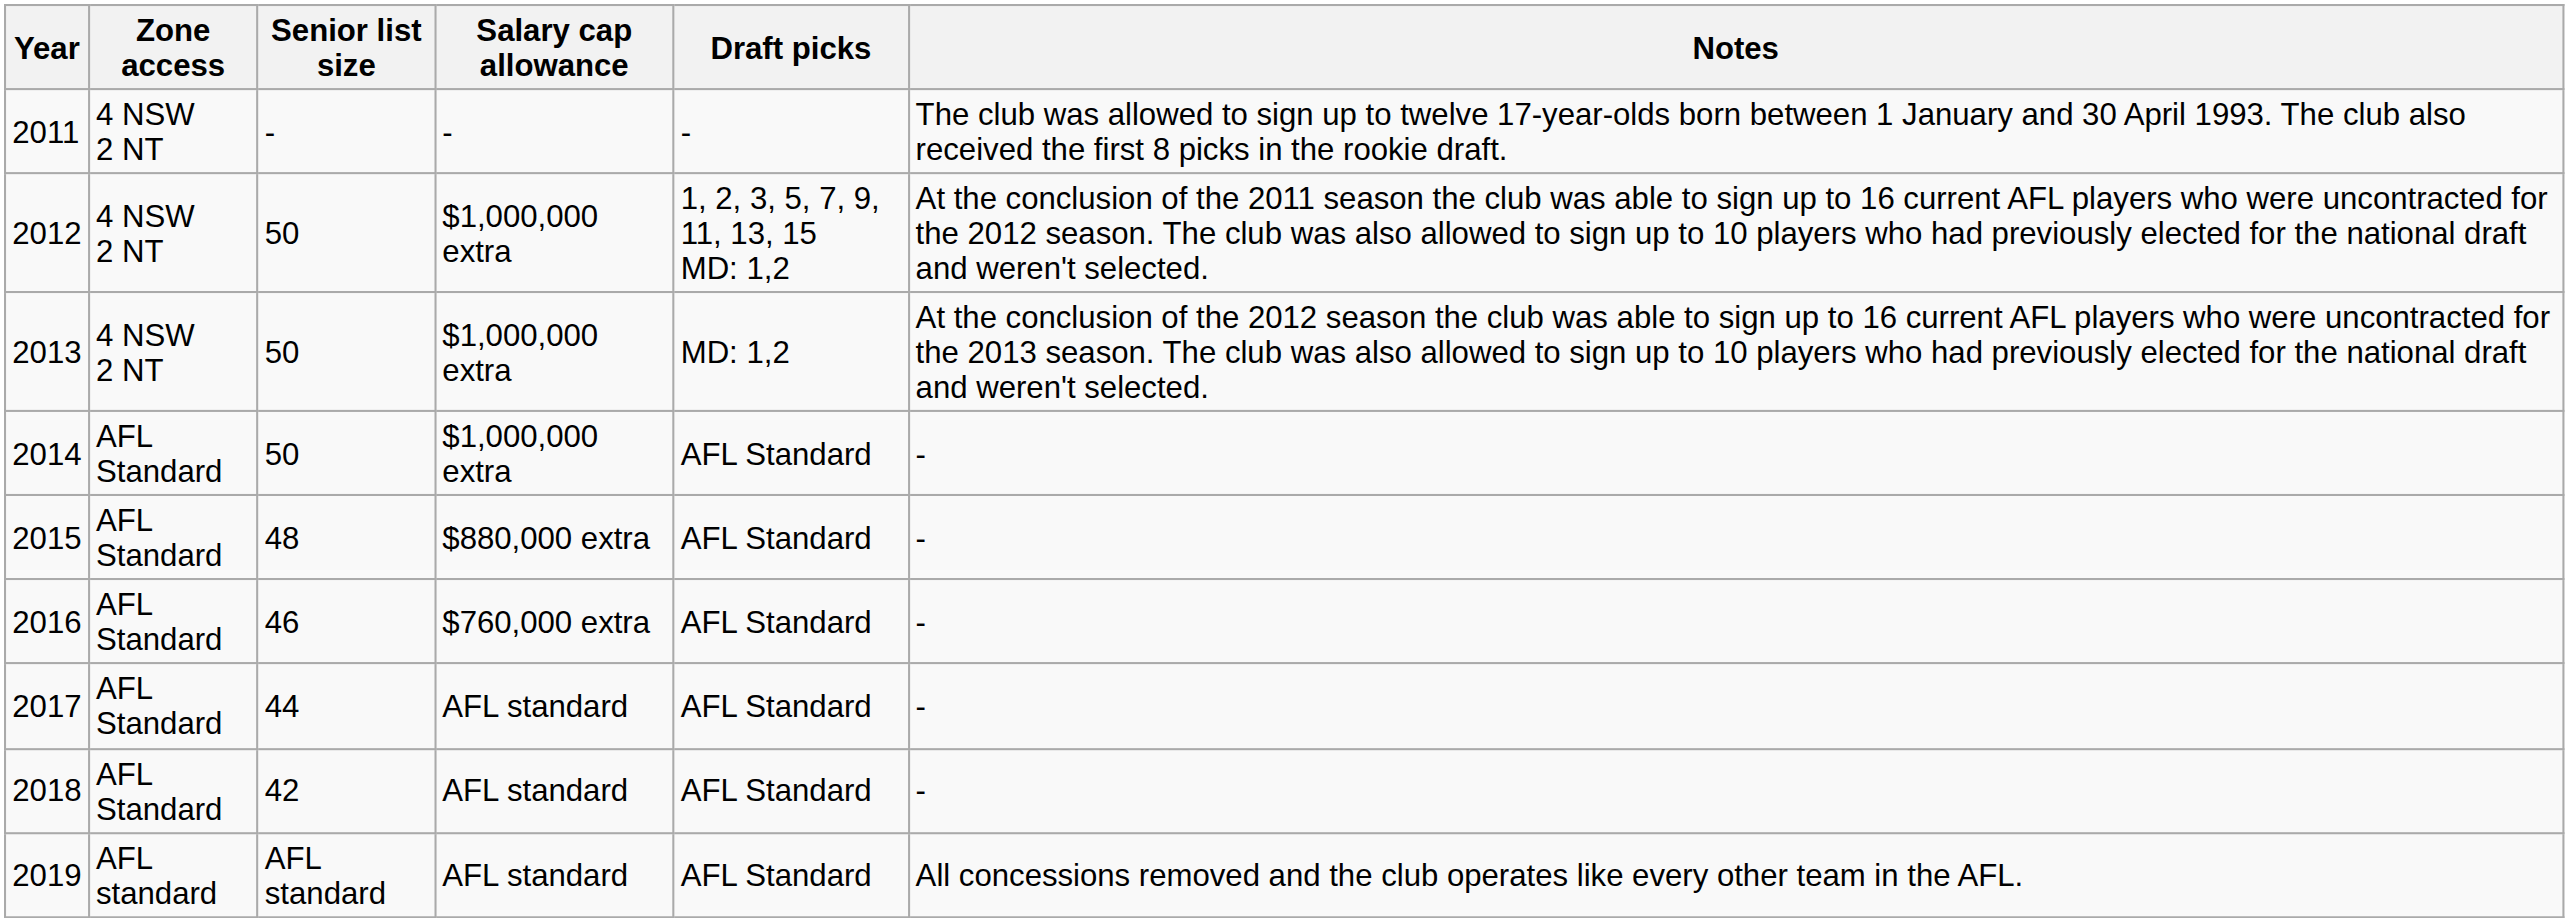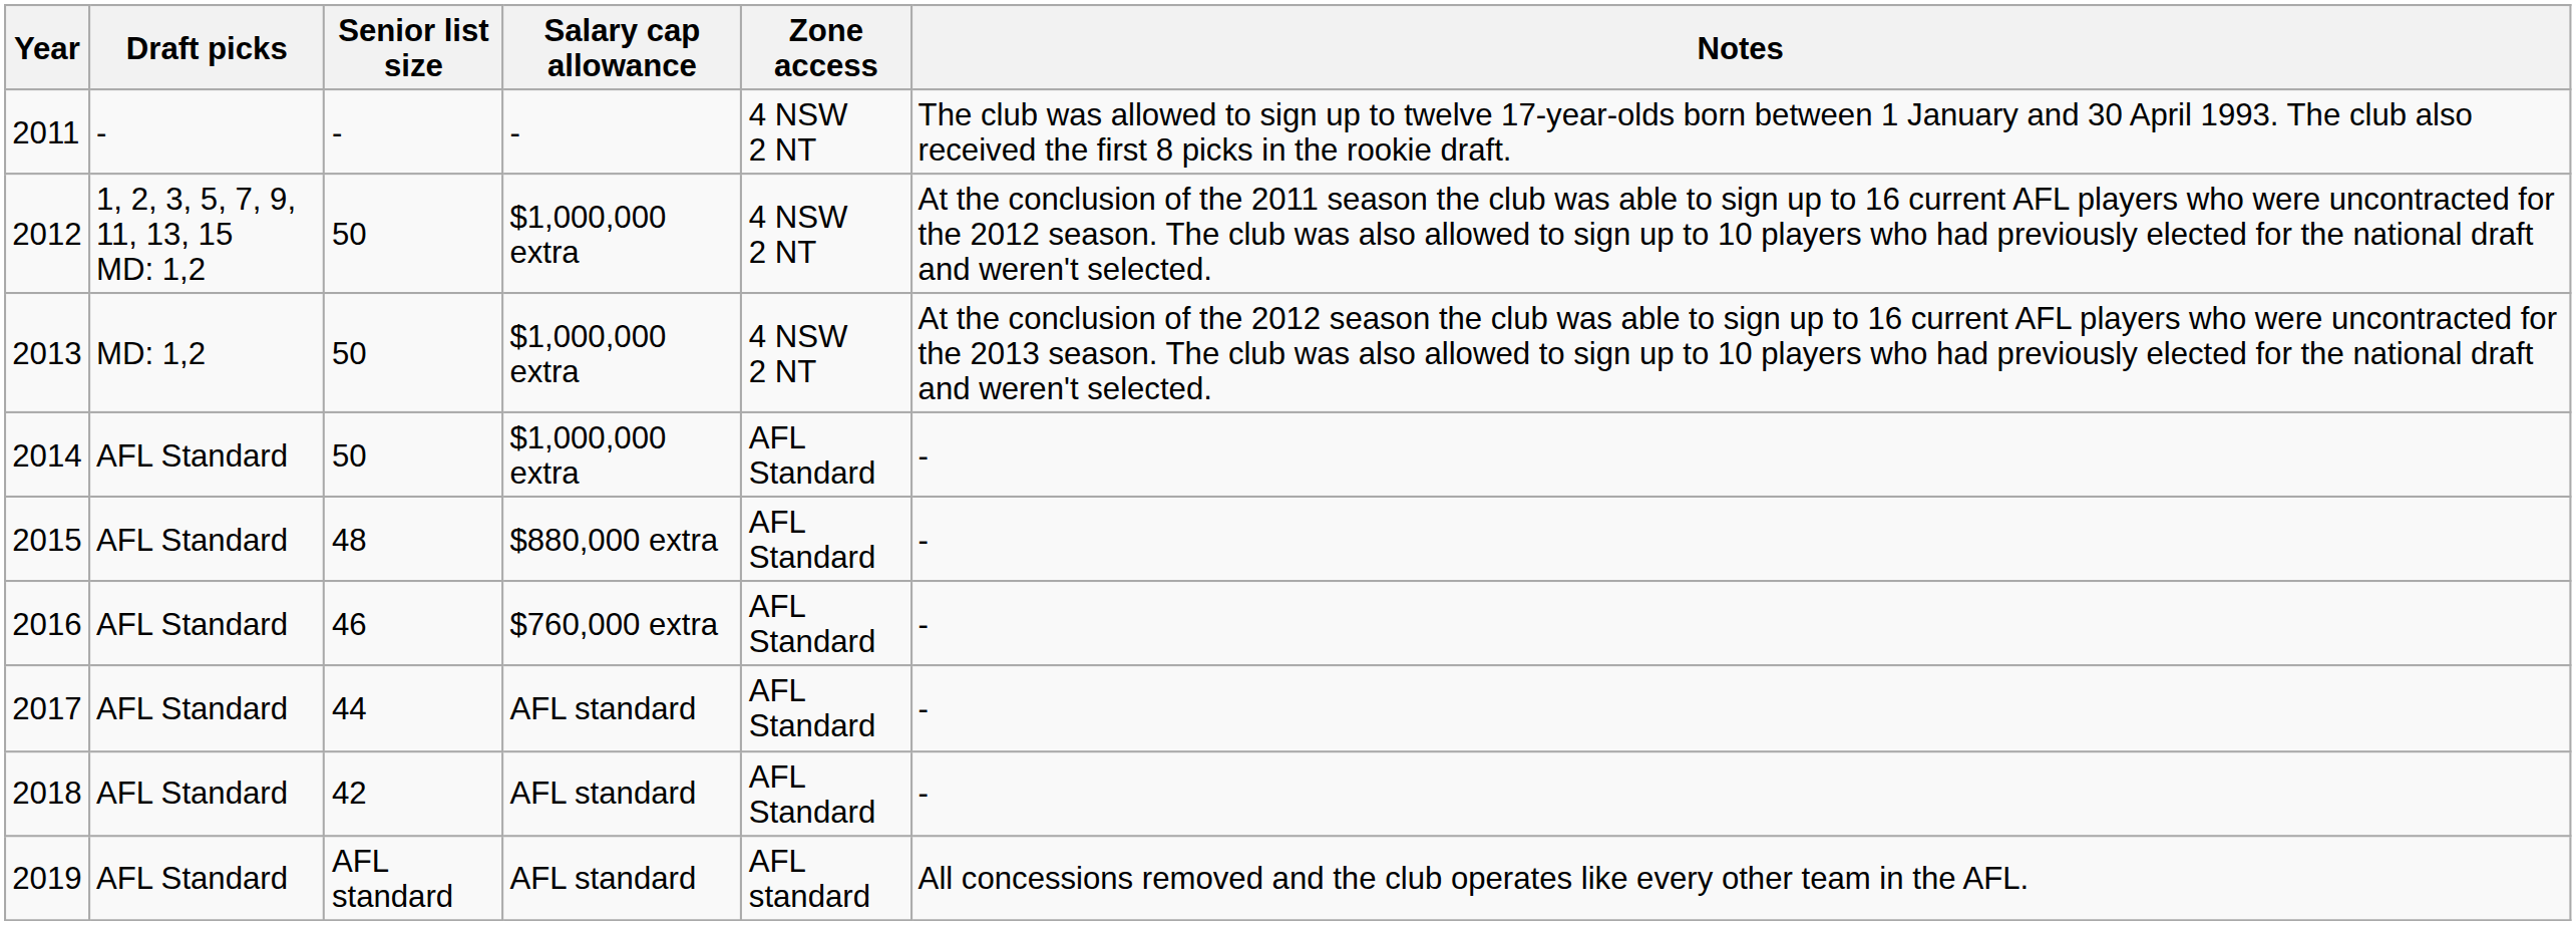columns swapped: Draft picks <-> Zone access
